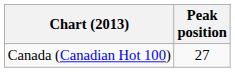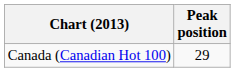Canada (Canadian Hot 100) | Peak position: 27 -> 29
